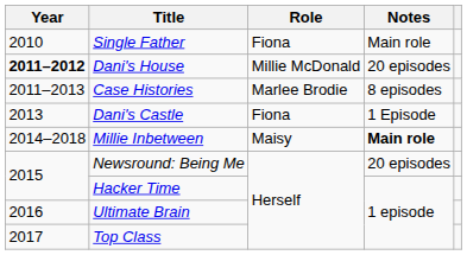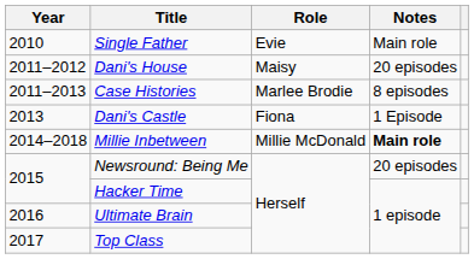Single Father | Role: Fiona -> Evie
Dani's House | Year: bold -> normal
Dani's House | Role: Millie McDonald -> Maisy
Millie Inbetween | Role: Maisy -> Millie McDonald
